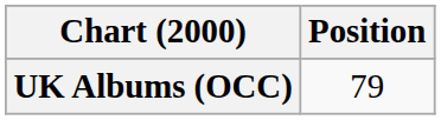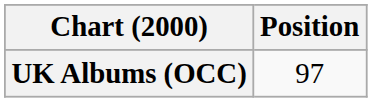UK Albums (OCC) | Position: 79 -> 97
